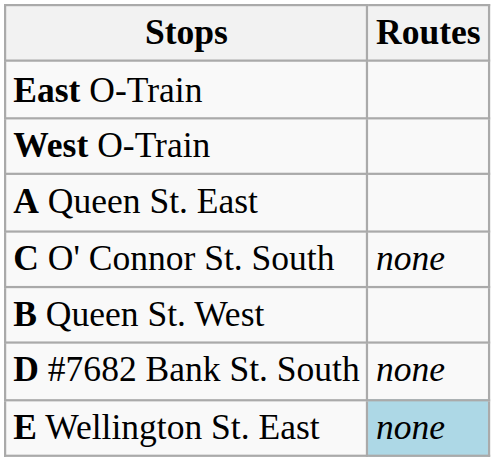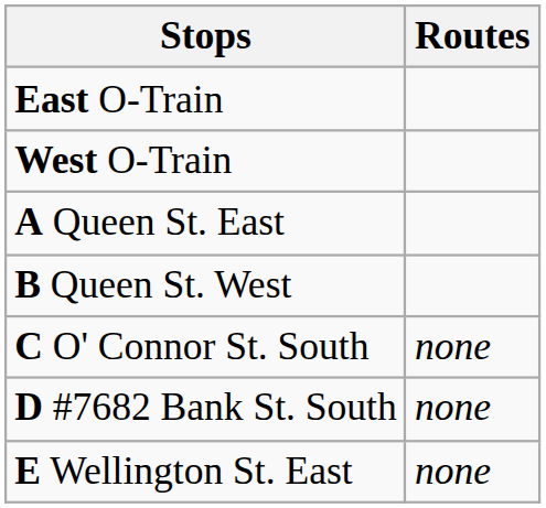rows swapped: B Queen St. West <-> C O' Connor St. South
E Wellington St. East | Routes: lightblue background -> no background
